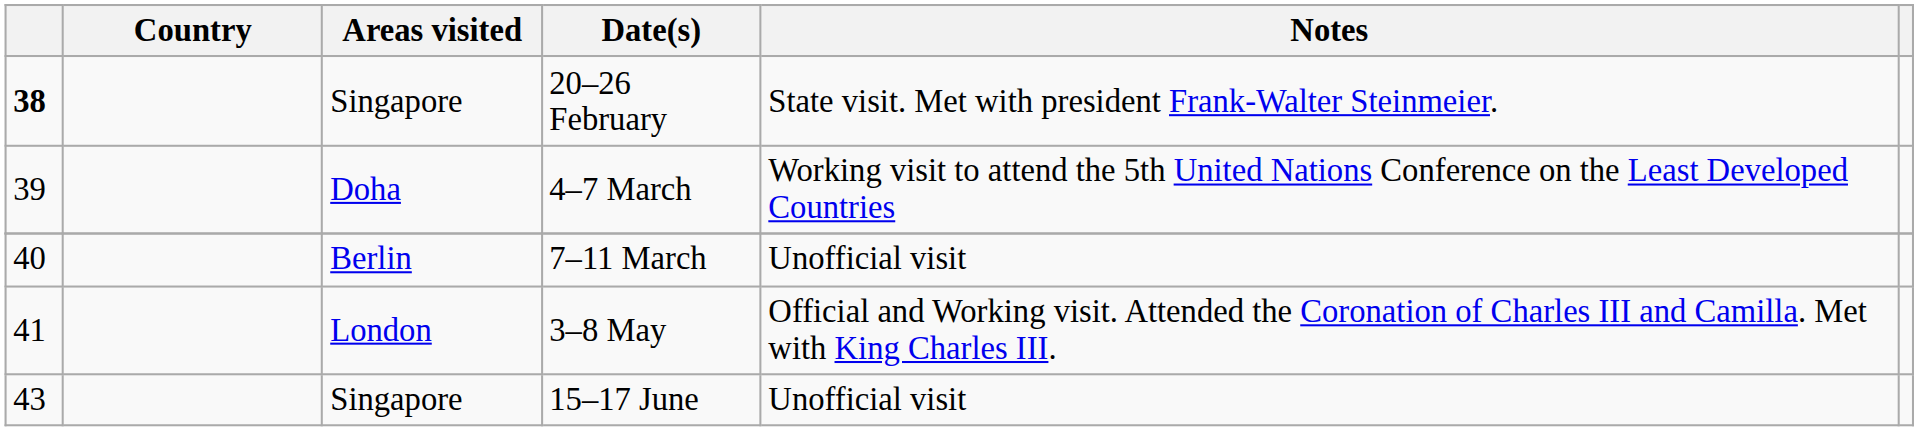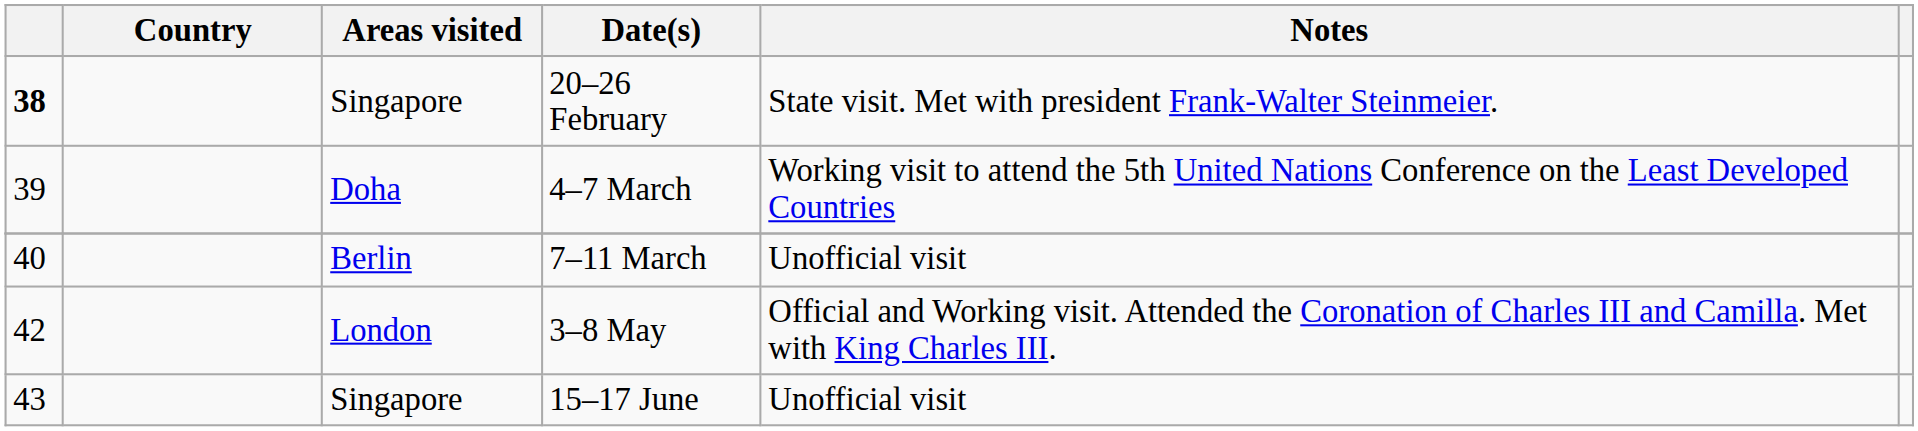3–8 May | column 1: 41 -> 42
